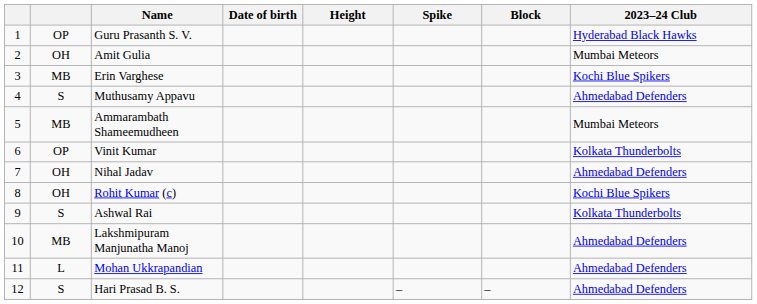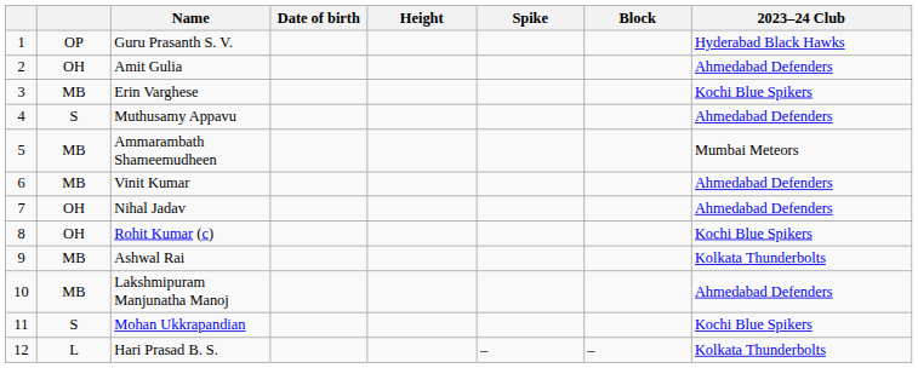Amit Gulia | 2023–24 Club: Mumbai Meteors -> Ahmedabad Defenders
Vinit Kumar | column 2: OP -> MB
Vinit Kumar | 2023–24 Club: Kolkata Thunderbolts -> Ahmedabad Defenders
Ashwal Rai | column 2: S -> MB
Mohan Ukkrapandian | column 2: L -> S
Mohan Ukkrapandian | 2023–24 Club: Ahmedabad Defenders -> Kochi Blue Spikers
Hari Prasad B. S. | column 2: S -> L
Hari Prasad B. S. | 2023–24 Club: Ahmedabad Defenders -> Kolkata Thunderbolts
